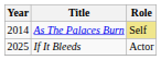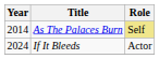If It Bleeds | Year: 2025 -> 2024
